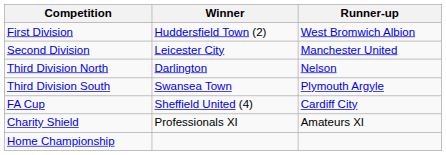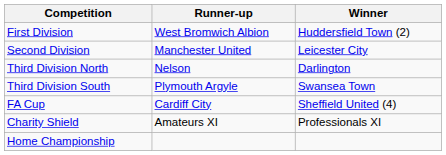columns swapped: Winner <-> Runner-up
